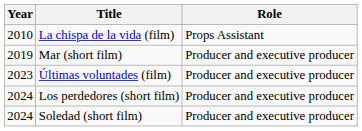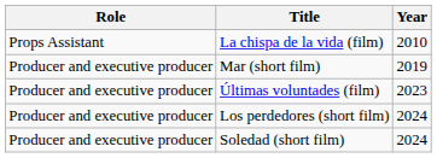columns swapped: Year <-> Role
